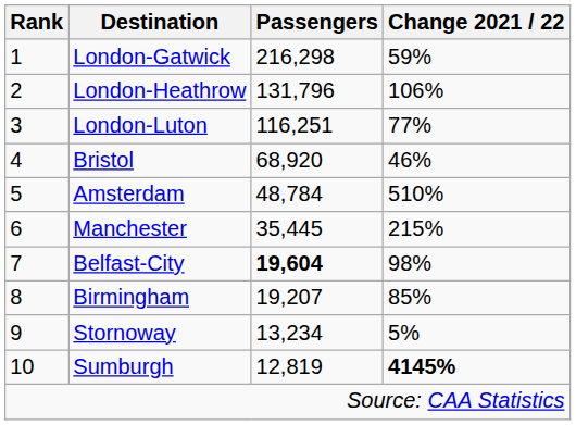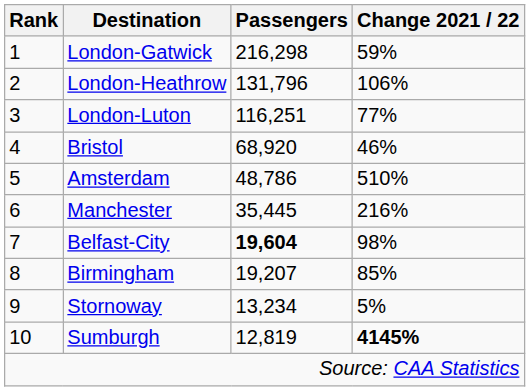Amsterdam | Passengers: 48,784 -> 48,786
Manchester | Change 2021 / 22: 215% -> 216%
